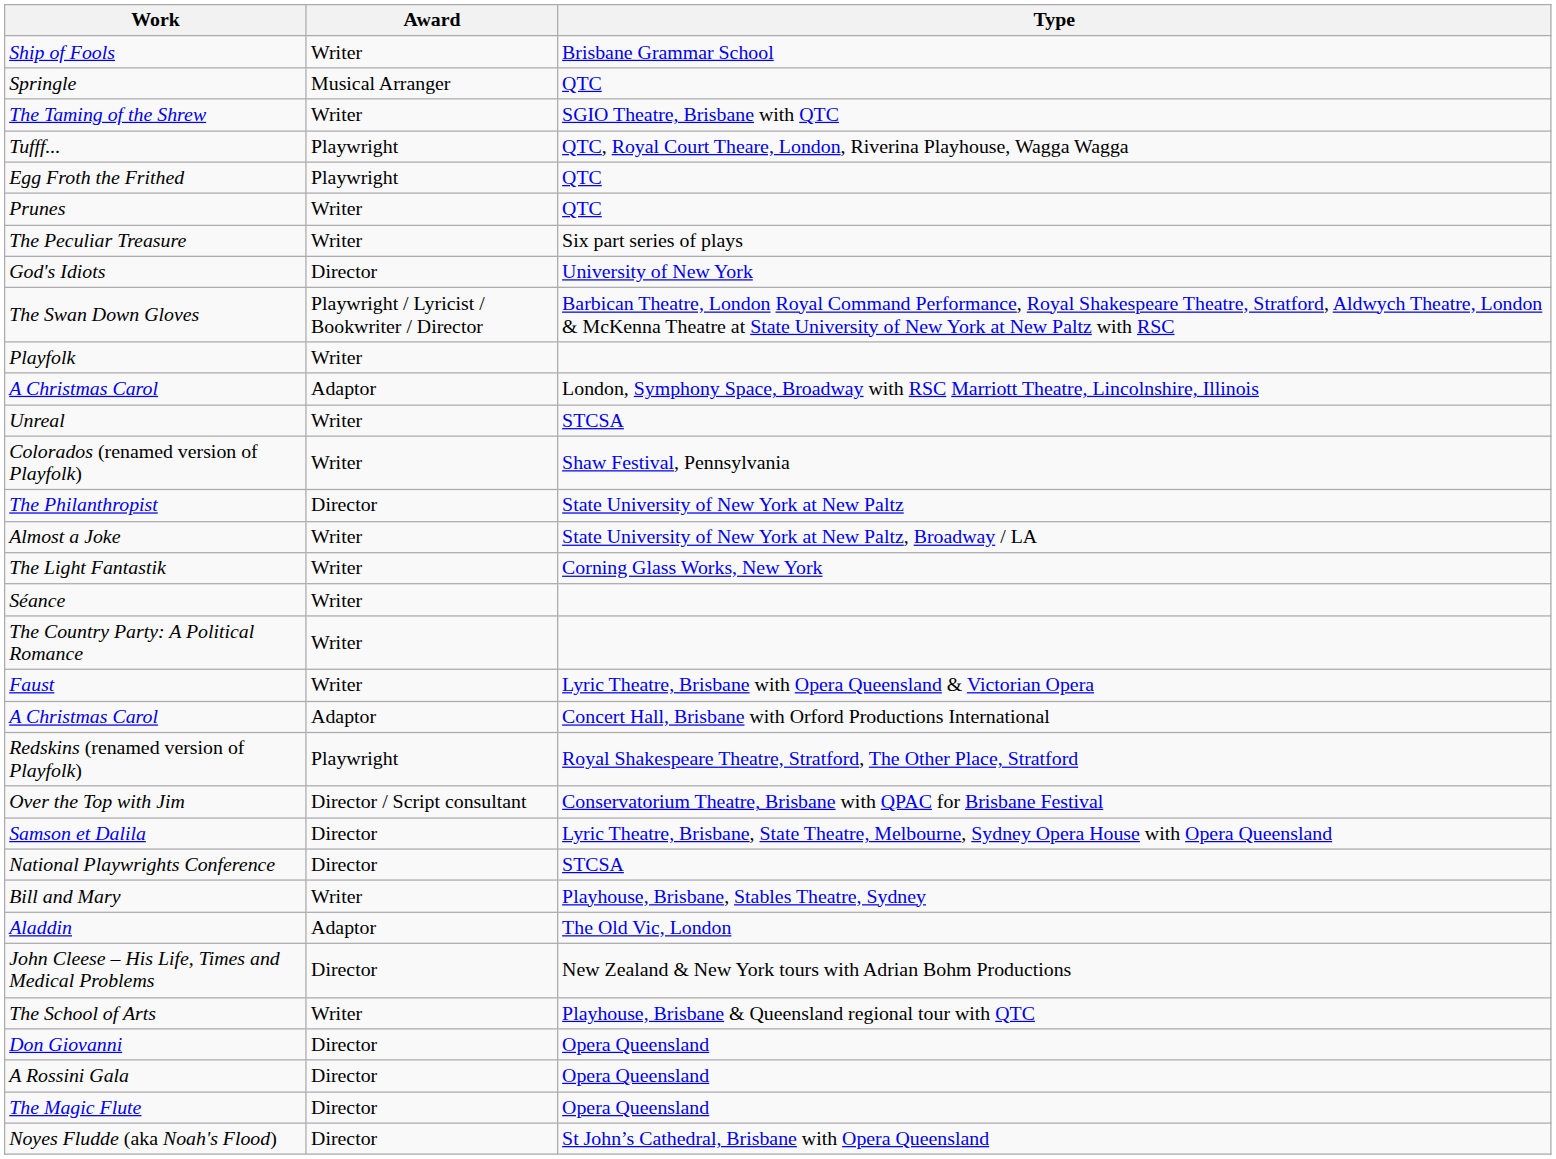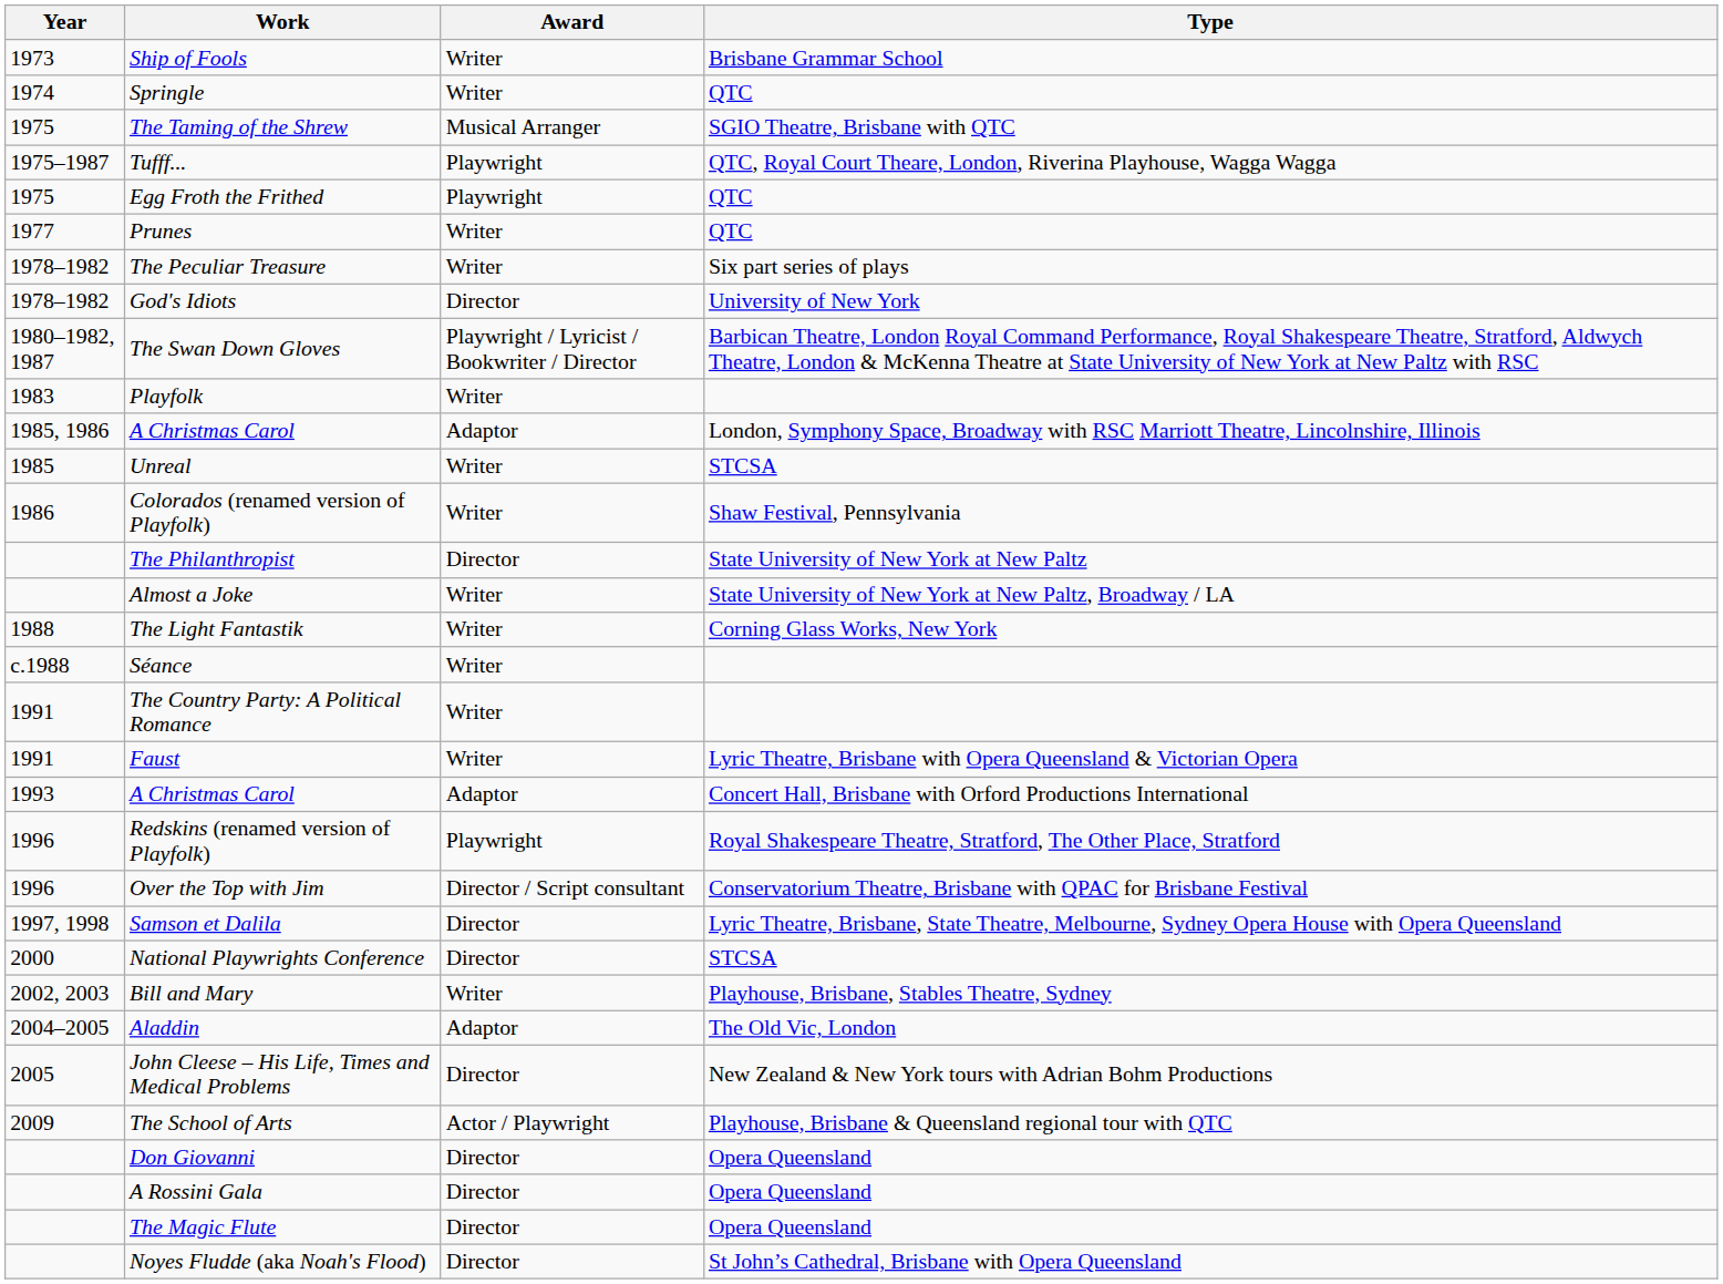+ column: Year | 1973 | 1974 | 1975 | 1975–1987 | 1975 | 1977 | 1978–1982 | 1978–1982 | 1980–1982, 1987 | 1983 | 1985, 1986 | 1985 | 1986 | 1988 | c.1988 | 1991 | 1991 | 1993 | 1996 | 1996 | 1997, 1998 | 2000 | 2002, 2003 | 2004–2005 | 2005 | 2009
Springle | Award: Musical Arranger -> Writer
The Taming of the Shrew | Award: Writer -> Musical Arranger
The School of Arts | Award: Writer -> Actor / Playwright
